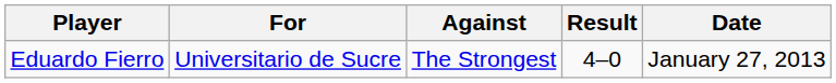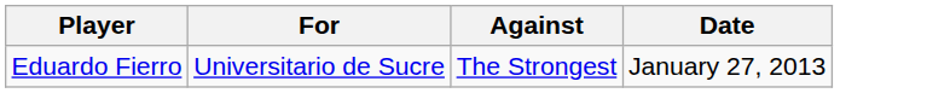- column: Result | 4–0
